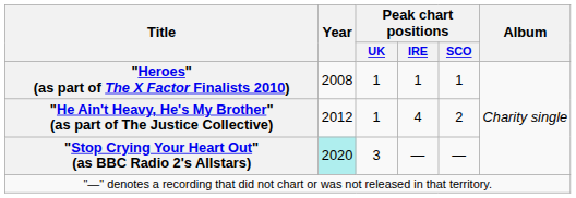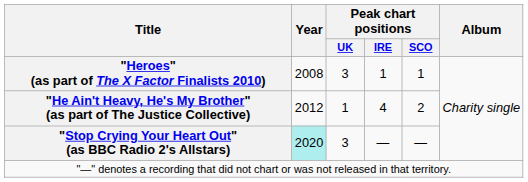"Heroes" (as part of The X Factor Finalists 2010) | Peak chart positions / UK: 1 -> 3
